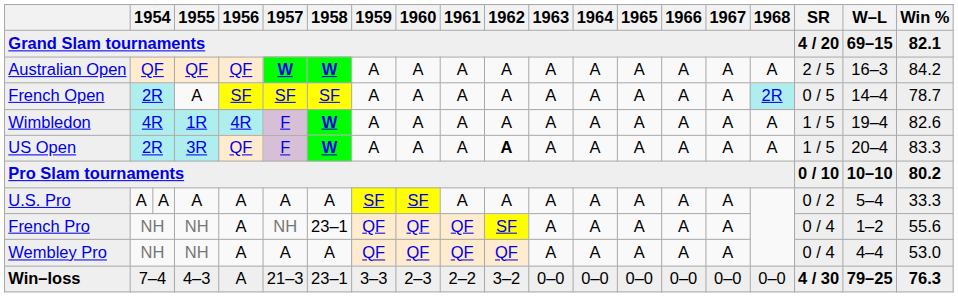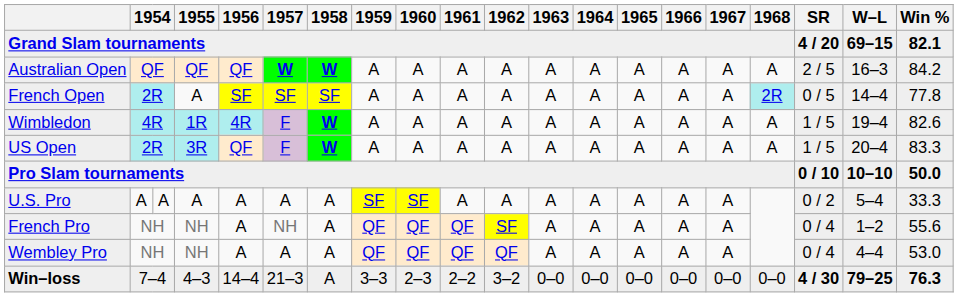French Open | Win %: 78.7 -> 77.8
US Open | 1962: bold -> normal
Pro Slam tournaments | Win %: 80.2 -> 50.0
French Pro | 1958: 23–1 -> A
Win–loss | 1956: A -> 14–4
Win–loss | 1958: 23–1 -> A
